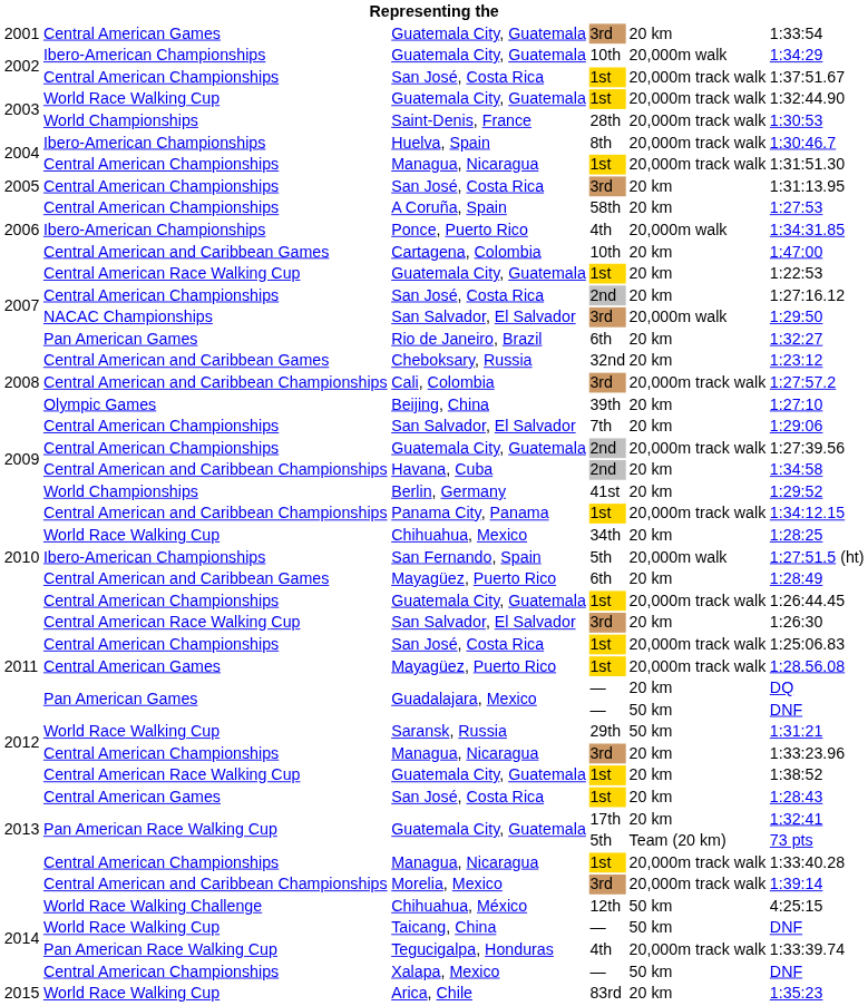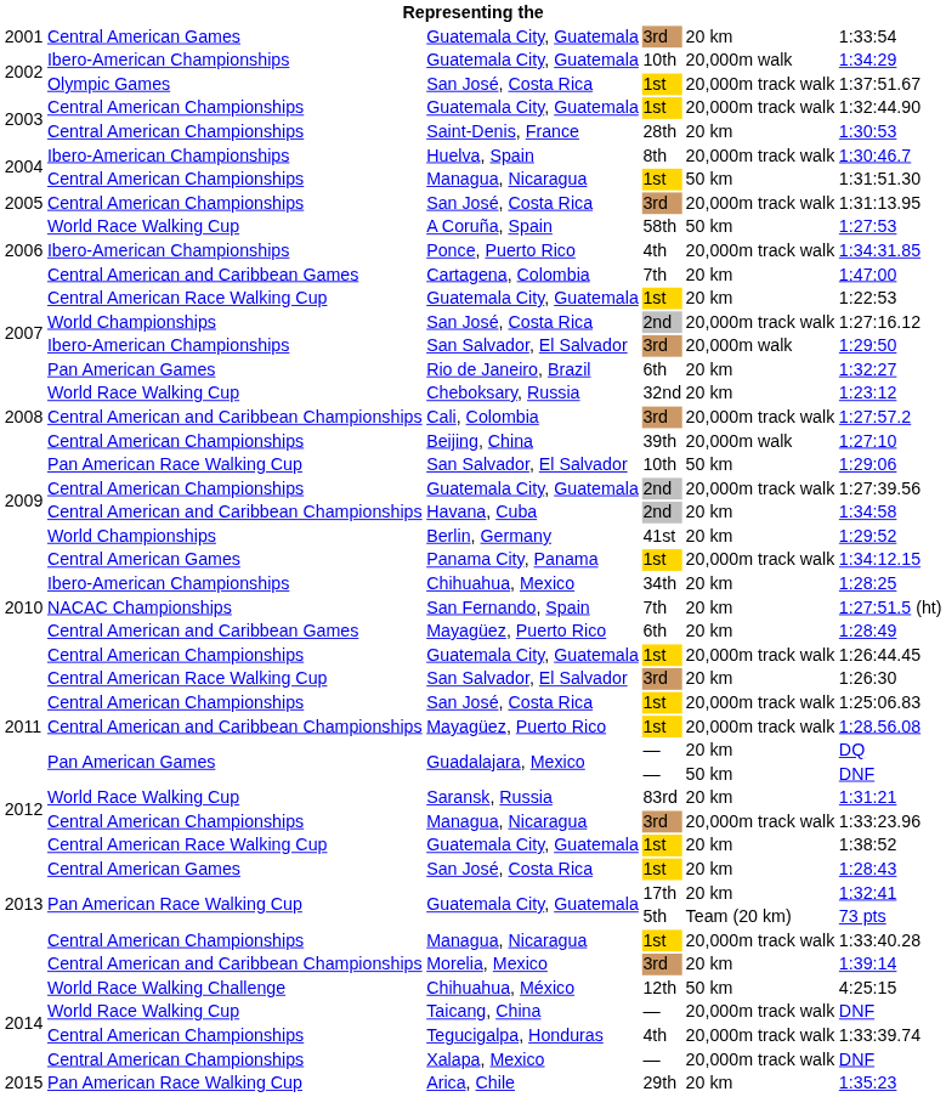2002 / San José, Costa Rica | column 2: Central American Championships -> Olympic Games
2003 / Guatemala City, Guatemala | column 2: World Race Walking Cup -> Central American Championships
Saint-Denis, France | column 2: World Championships -> Central American Championships
Saint-Denis, France | column 5: 20,000m track walk -> 20 km
2004 / Managua, Nicaragua | column 5: 20,000m track walk -> 50 km
2005 / San José, Costa Rica | column 5: 20 km -> 20,000m track walk
A Coruña, Spain | column 2: Central American Championships -> World Race Walking Cup
A Coruña, Spain | column 5: 20 km -> 50 km
Ponce, Puerto Rico | column 5: 20,000m walk -> 20,000m track walk
Cartagena, Colombia | column 4: 10th -> 7th
2007 / San José, Costa Rica | column 2: Central American Championships -> World Championships
2007 / San José, Costa Rica | column 5: 20 km -> 20,000m track walk
2007 / San Salvador, El Salvador | column 2: NACAC Championships -> Ibero-American Championships
Cheboksary, Russia | column 2: Central American and Caribbean Games -> World Race Walking Cup
Beijing, China | column 2: Olympic Games -> Central American Championships
Beijing, China | column 5: 20 km -> 20,000m walk
2009 / San Salvador, El Salvador | column 2: Central American Championships -> Pan American Race Walking Cup
2009 / San Salvador, El Salvador | column 4: 7th -> 10th
2009 / San Salvador, El Salvador | column 5: 20 km -> 50 km
Panama City, Panama | column 2: Central American and Caribbean Championships -> Central American Games
Chihuahua, Mexico | column 2: World Race Walking Cup -> Ibero-American Championships
San Fernando, Spain | column 2: Ibero-American Championships -> NACAC Championships
San Fernando, Spain | column 4: 5th -> 7th
San Fernando, Spain | column 5: 20,000m walk -> 20 km
2011 / Mayagüez, Puerto Rico | column 2: Central American Games -> Central American and Caribbean Championships
Saransk, Russia | column 4: 29th -> 83rd
Saransk, Russia | column 5: 50 km -> 20 km
2012 / Managua, Nicaragua | column 5: 20 km -> 20,000m track walk
Morelia, Mexico | column 5: 20,000m track walk -> 20 km
Taicang, China | column 5: 50 km -> 20,000m track walk
Tegucigalpa, Honduras | column 2: Pan American Race Walking Cup -> Central American Championships
Xalapa, Mexico | column 5: 50 km -> 20,000m track walk
Arica, Chile | column 2: World Race Walking Cup -> Pan American Race Walking Cup
Arica, Chile | column 4: 83rd -> 29th
